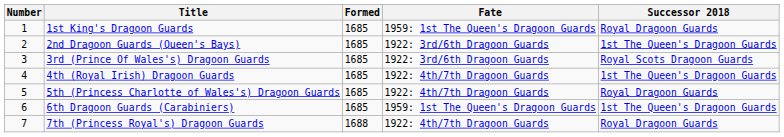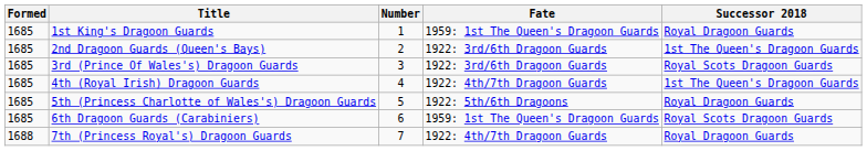columns swapped: Number <-> Formed
5th (Princess Charlotte of Wales's) Dragoon Guards | Fate: 1922: 4th/7th Dragoon Guards -> 1922: 5th/6th Dragoons
6th Dragoon Guards (Carabiniers) | Successor 2018: 1st The Queen's Dragoon Guards -> Royal Scots Dragoon Guards
